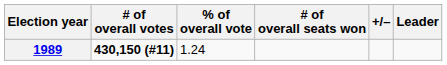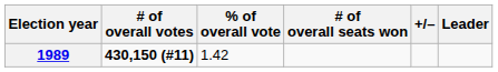1989 | % of overall vote: 1.24 -> 1.42
